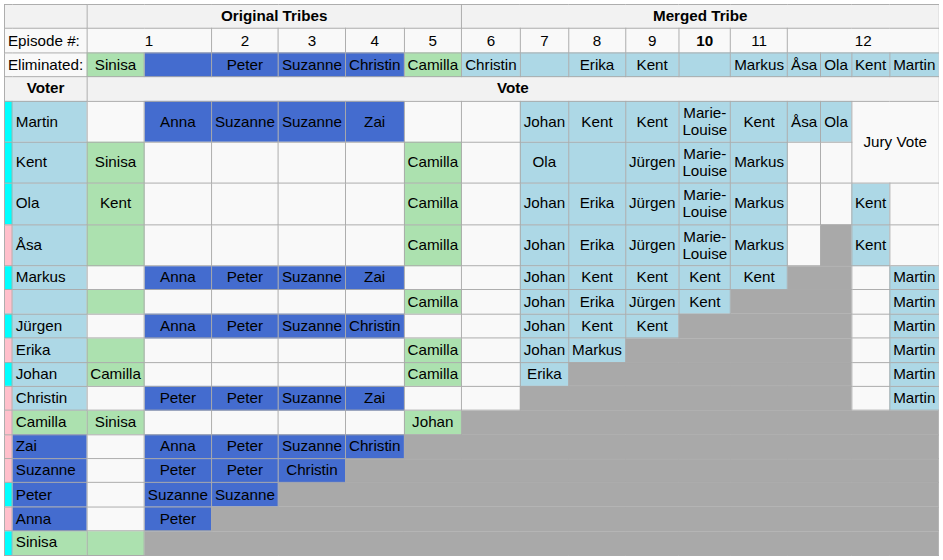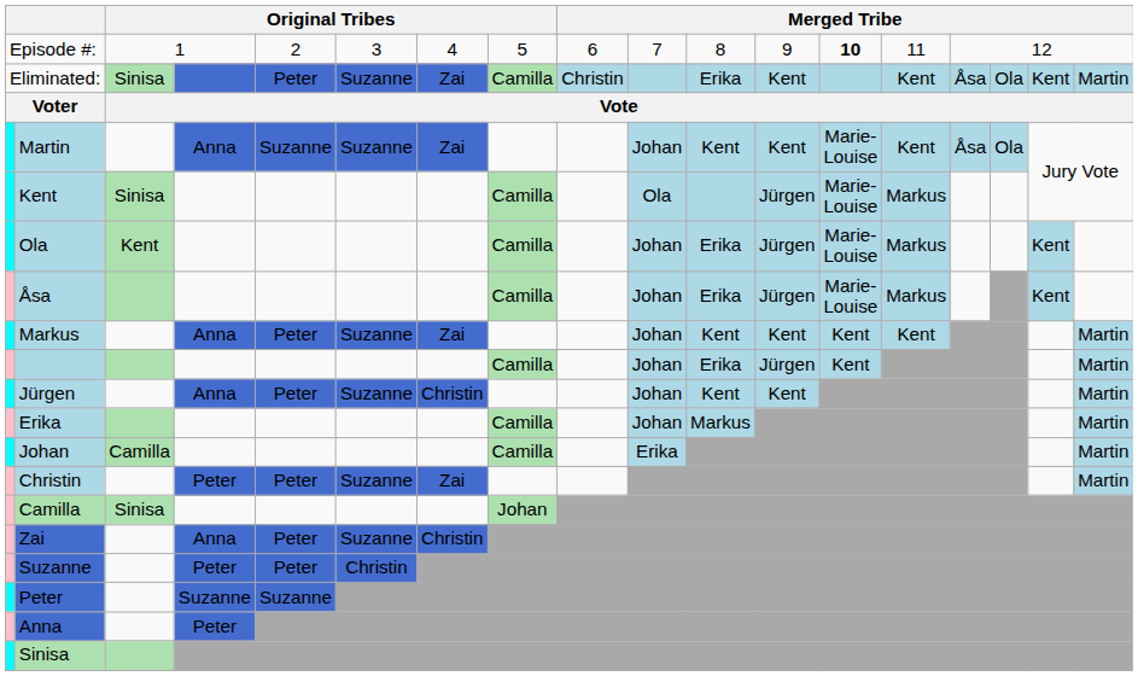Eliminated: | column 7: Christin -> Zai
Eliminated: | column 14: Markus -> Kent
